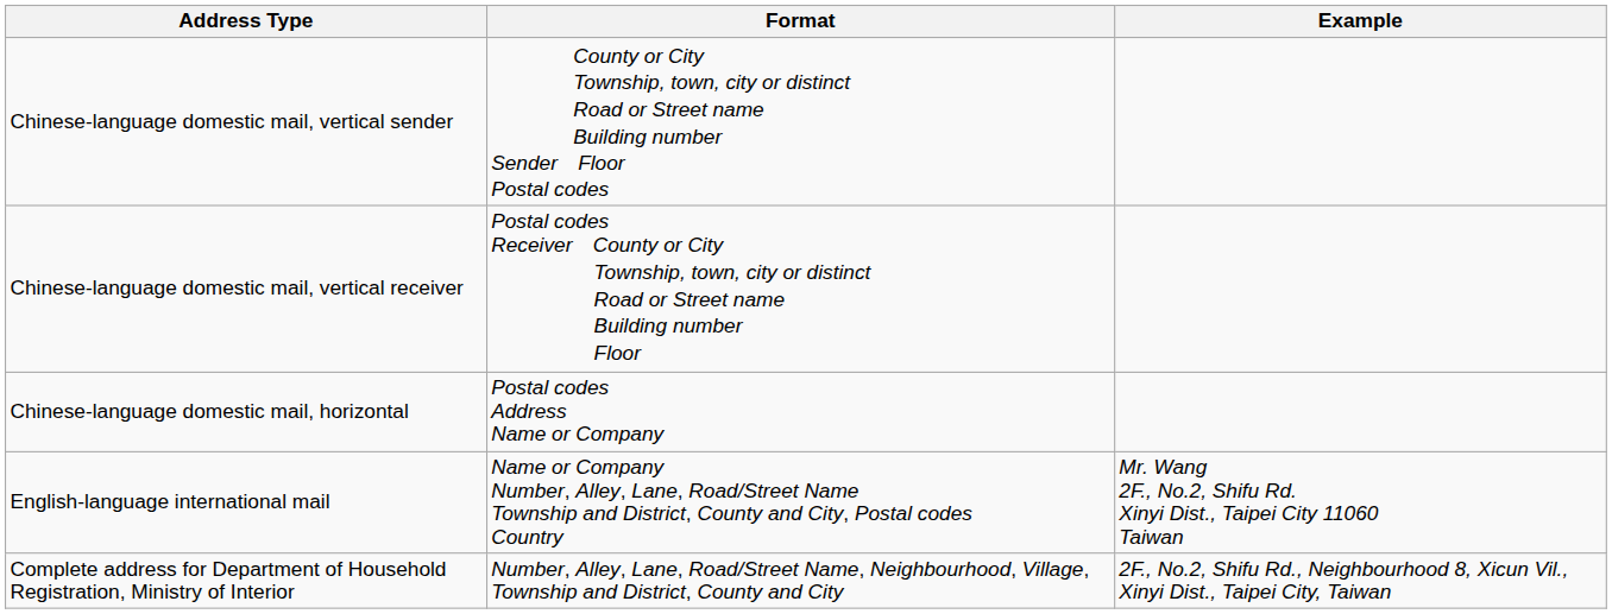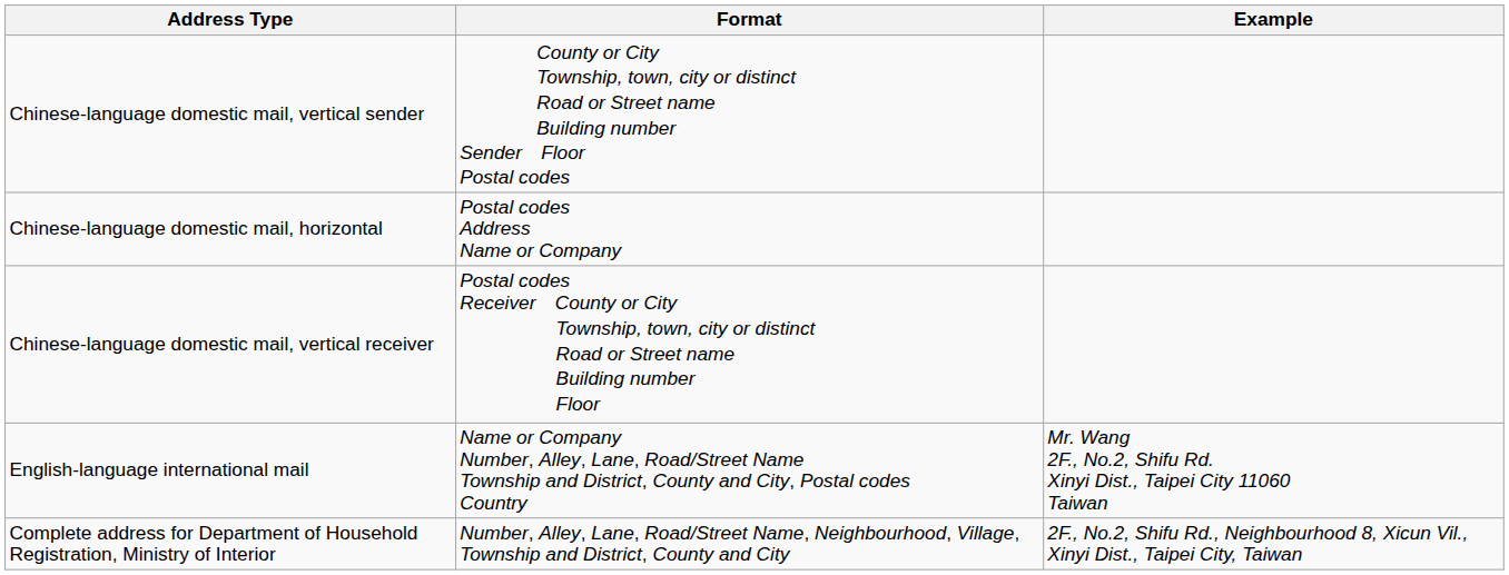rows swapped: Chinese-language domestic mail, vertical receiver <-> Chinese-language domestic mail, horizontal
